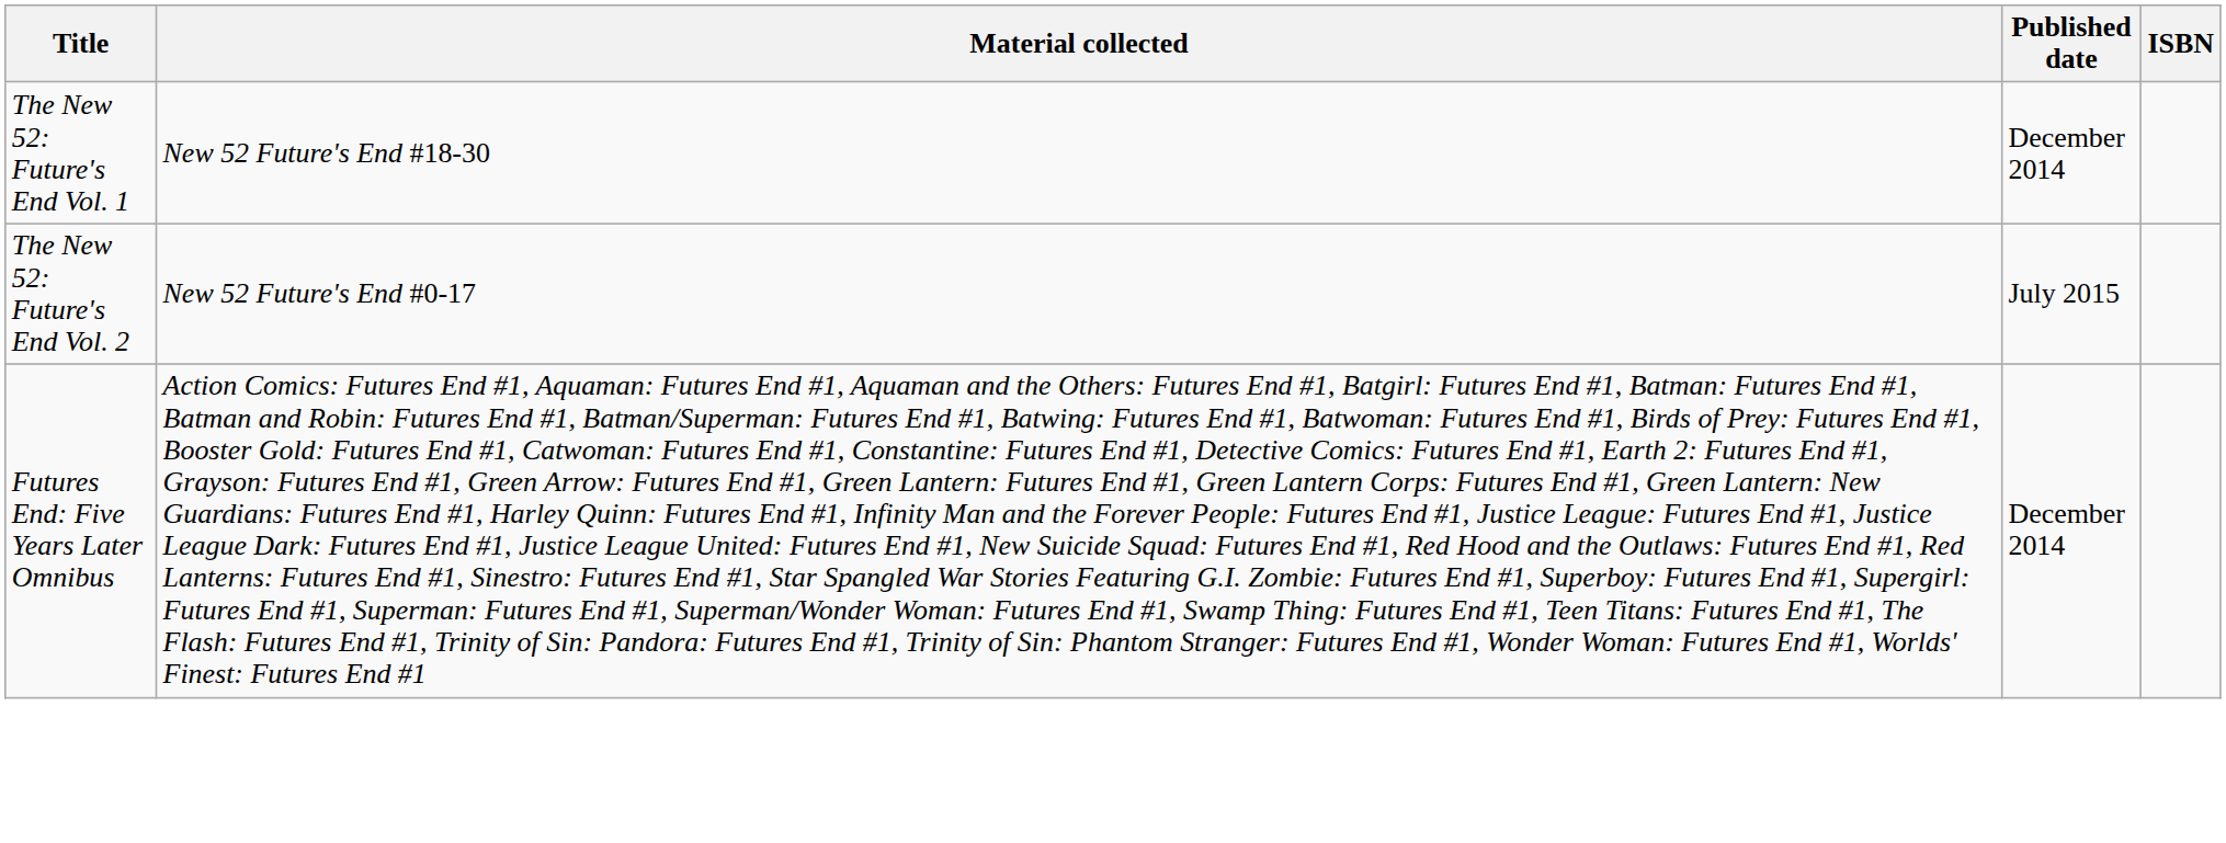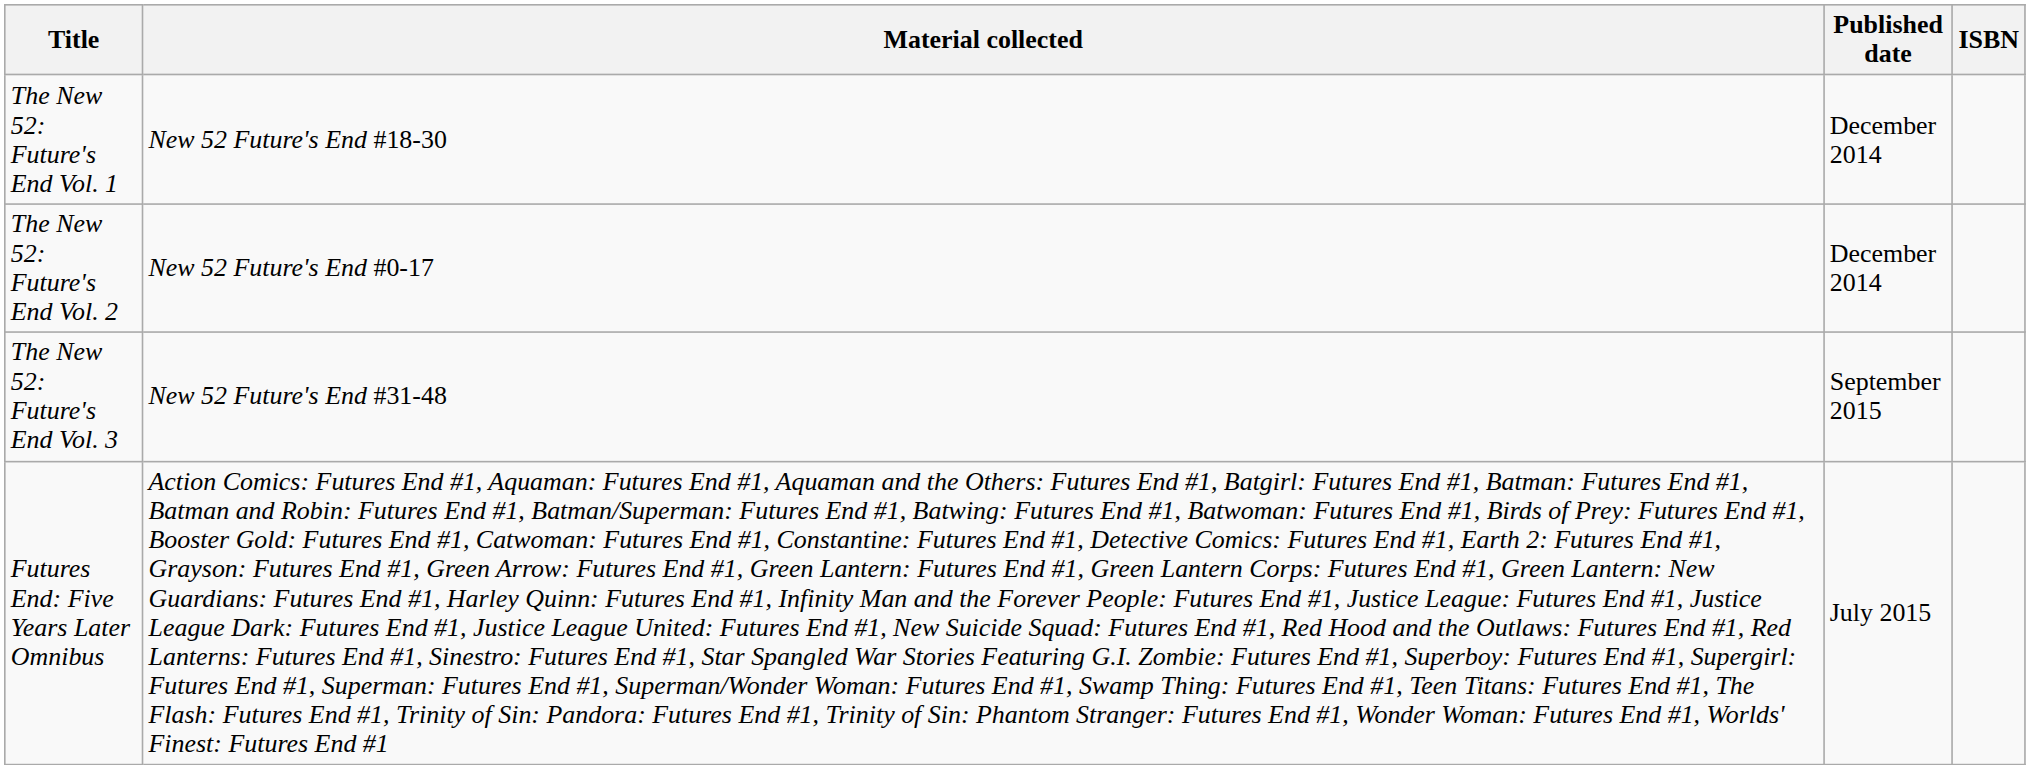The New 52: Future's End Vol. 2 | Published date: July 2015 -> December 2014
+ row: The New 52: Future's End Vol. 3 | New 52 Future's End #31-48 | September 2015
Futures End: Five Years Later Omnibus | Published date: December 2014 -> July 2015
